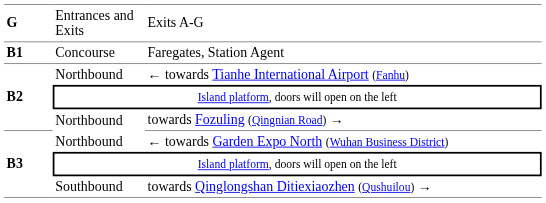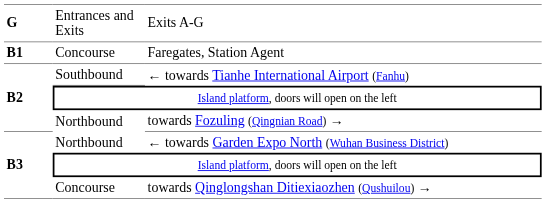← towards Tianhe International Airport (Fanhu) | column 2: Northbound -> Southbound
towards Qinglongshan Ditiexiaozhen (Qushuilou) → | column 2: Southbound -> Concourse
